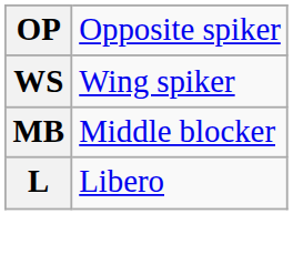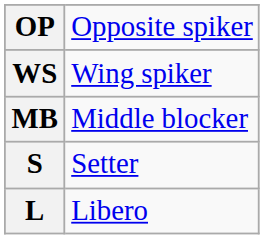+ row: S | Setter
